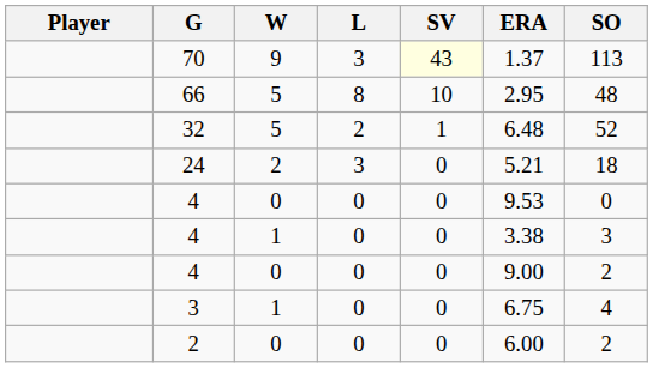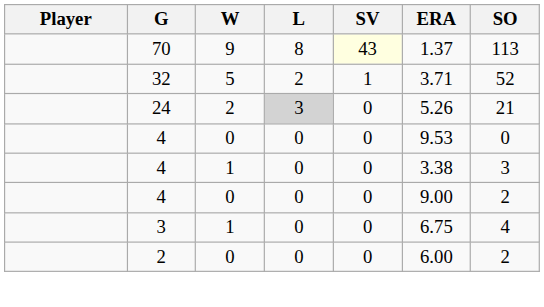70 | L: 3 -> 8
- row: 66 | 5 | 8 | 10 | 2.95 | 48
32 | ERA: 6.48 -> 3.71
24 | L: no background -> lightgrey background
24 | ERA: 5.21 -> 5.26
24 | SO: 18 -> 21
